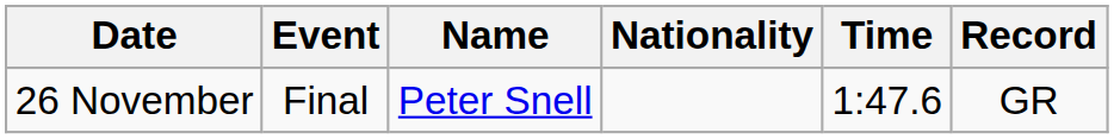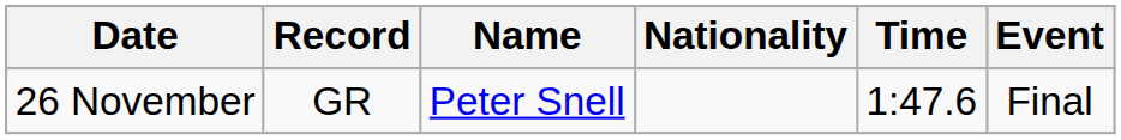columns swapped: Event <-> Record
